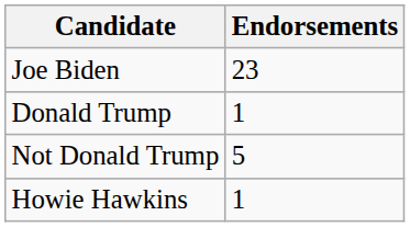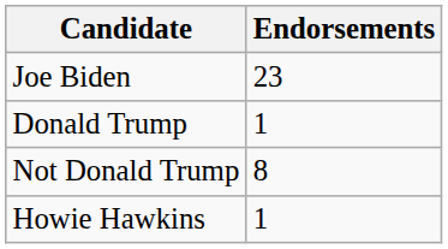Not Donald Trump | Endorsements: 5 -> 8
